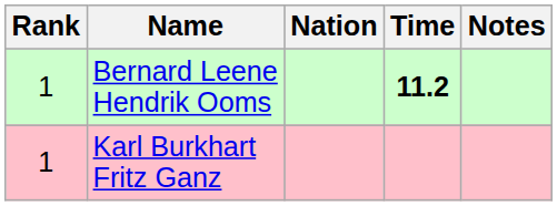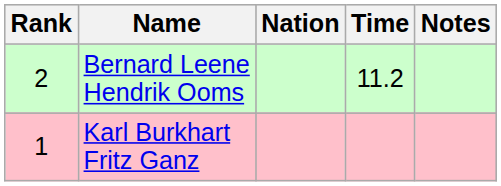Bernard Leene Hendrik Ooms | Rank: 1 -> 2
Bernard Leene Hendrik Ooms | Time: bold -> normal
